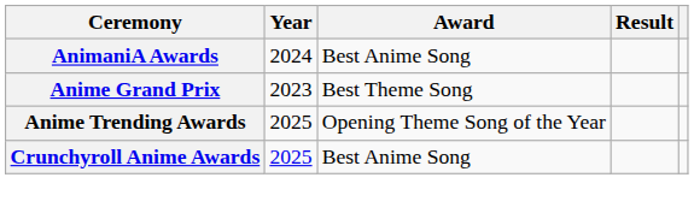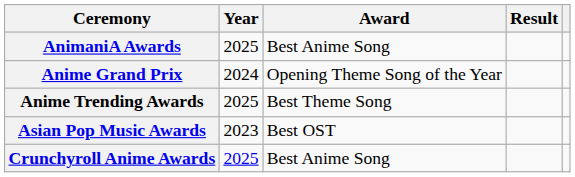AnimaniA Awards | Year: 2024 -> 2025
Anime Grand Prix | Year: 2023 -> 2024
Anime Grand Prix | Award: Best Theme Song -> Opening Theme Song of the Year
Anime Trending Awards | Award: Opening Theme Song of the Year -> Best Theme Song
+ row: Asian Pop Music Awards | 2023 | Best OST
